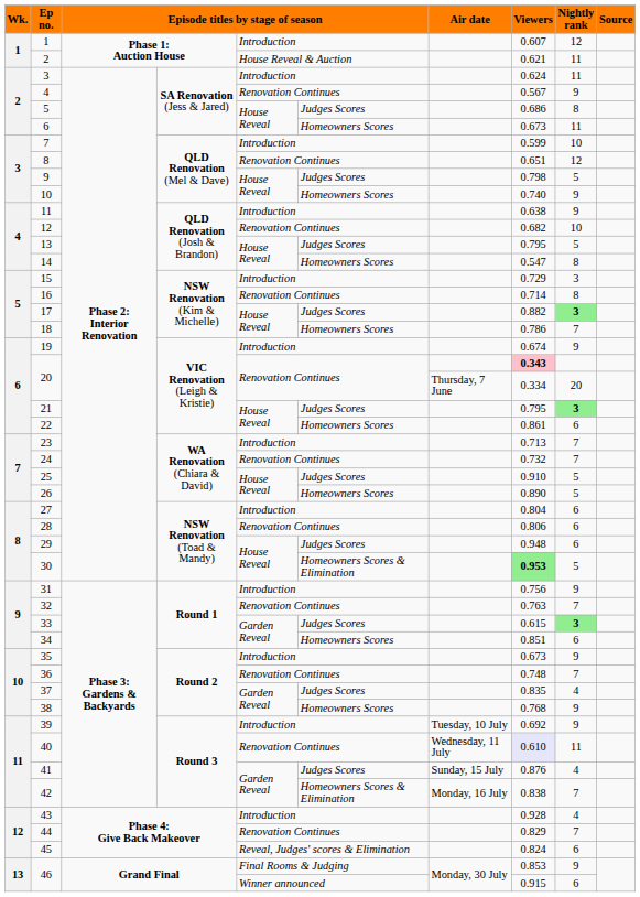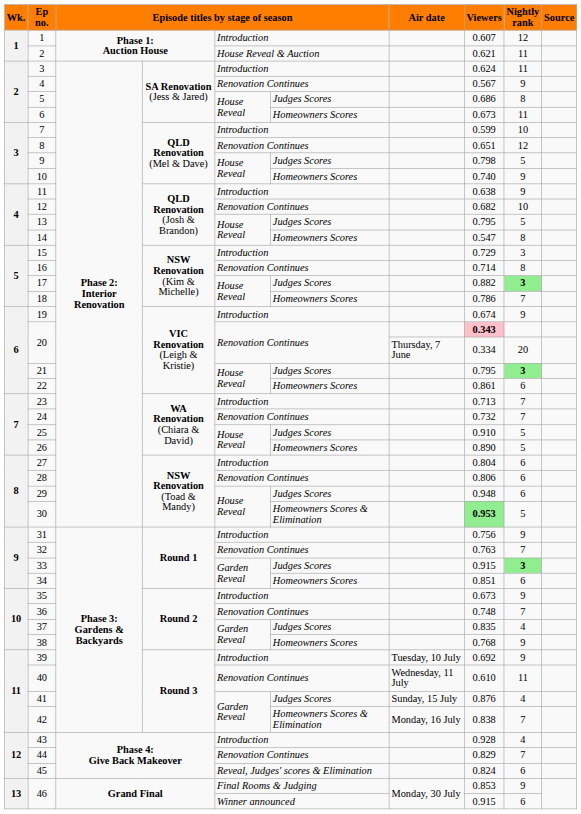33 | Viewers: 0.615 -> 0.915
40 | Viewers: lavender background -> no background
